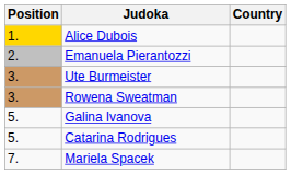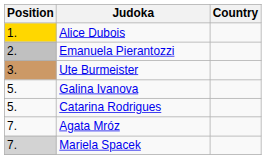- row: 3. | Rowena Sweatman
+ row: 7. | Agata Mróz
Mariela Spacek | Position: no background -> lightgrey background
